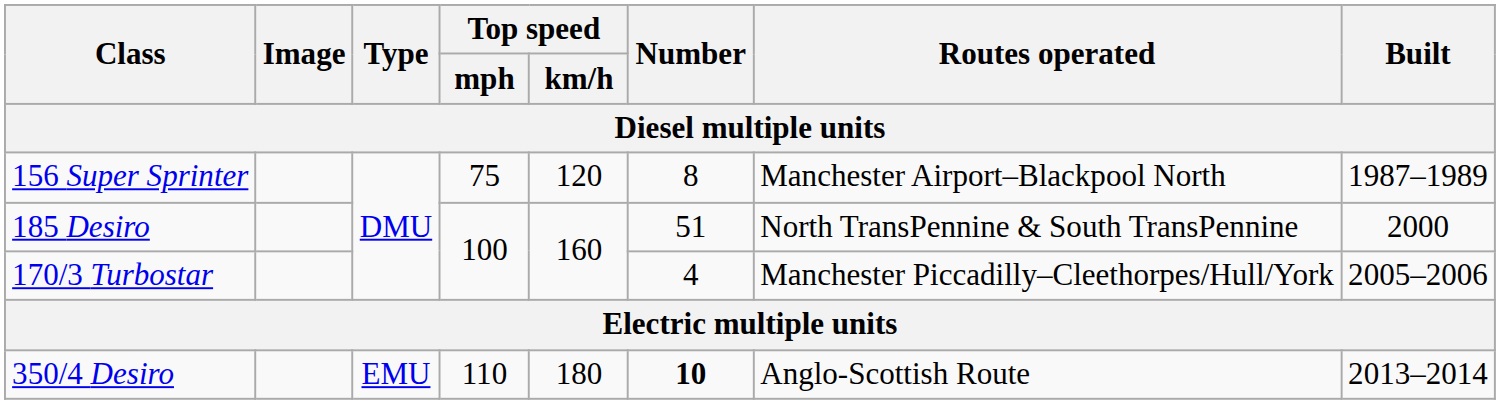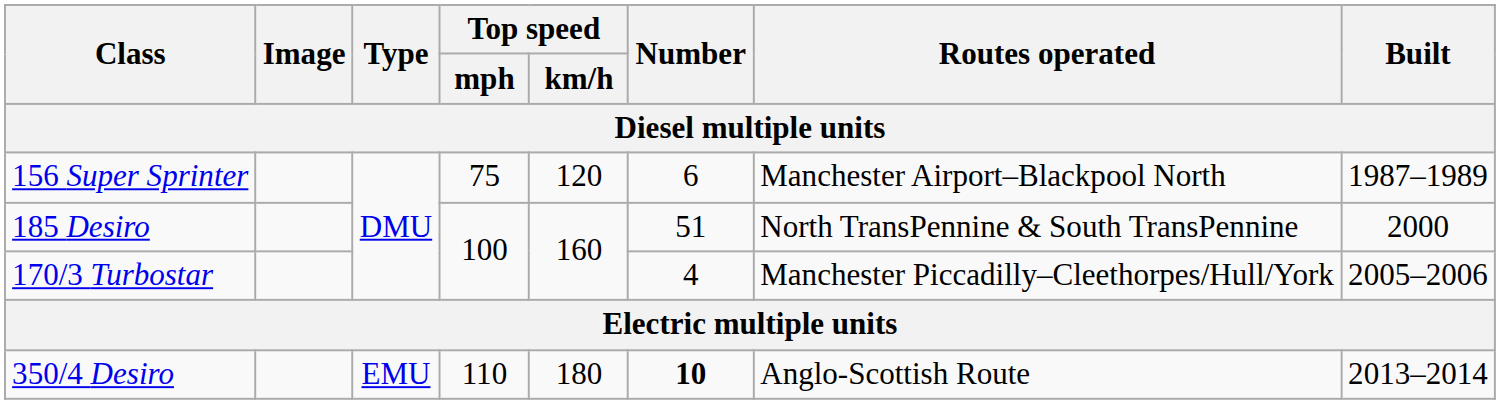156 Super Sprinter | Number: 8 -> 6
